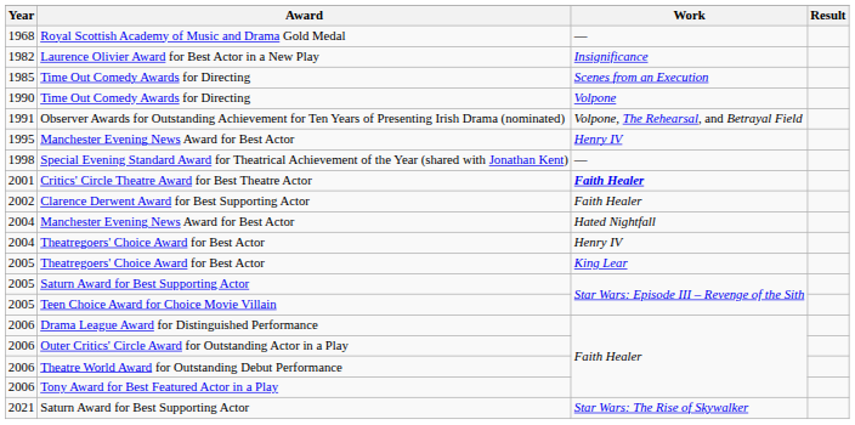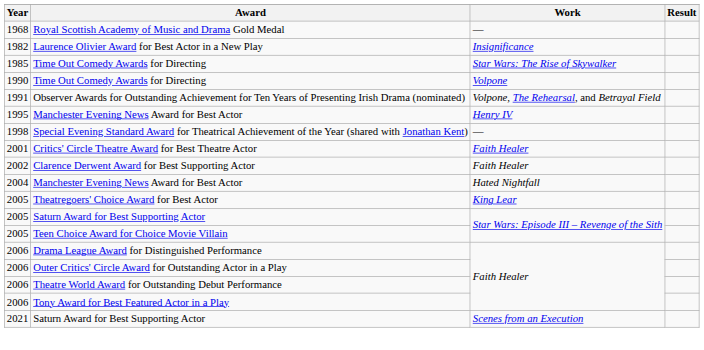1985 / Time Out Comedy Awards for Directing | Work: Scenes from an Execution -> Star Wars: The Rise of Skywalker
Critics' Circle Theatre Award for Best Theatre Actor | Work: bold -> normal
- row: 2004 | Theatregoers' Choice Award for Best Actor | Henry IV
2021 / Saturn Award for Best Supporting Actor | Work: Star Wars: The Rise of Skywalker -> Scenes from an Execution
